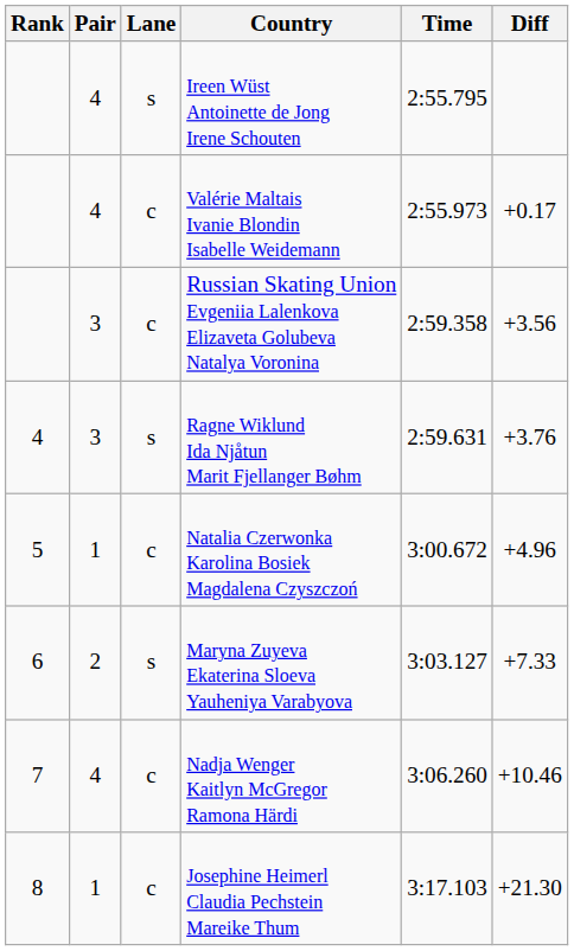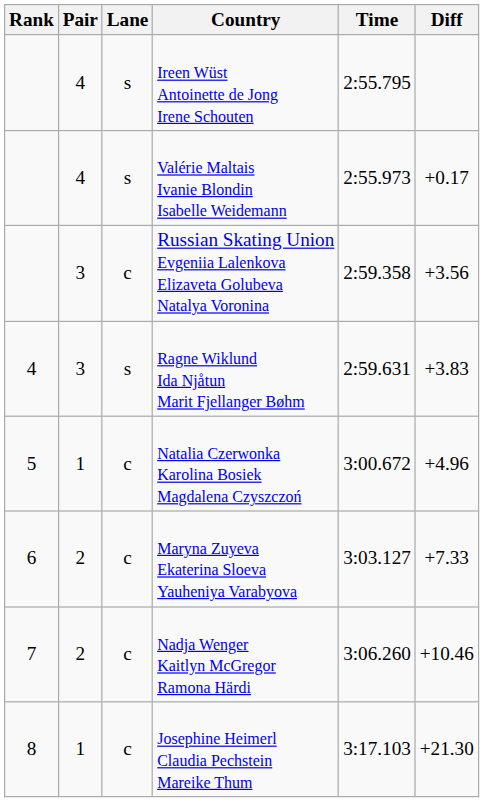Valérie Maltais Ivanie Blondin Isabelle Weidemann | Lane: c -> s
Ragne Wiklund Ida Njåtun Marit Fjellanger Bøhm | Diff: +3.76 -> +3.83
Maryna Zuyeva Ekaterina Sloeva Yauheniya Varabyova | Lane: s -> c
Nadja Wenger Kaitlyn McGregor Ramona Härdi | Pair: 4 -> 2
